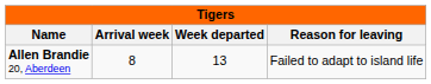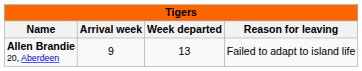Allen Brandie 20, Aberdeen | Arrival week: 8 -> 9
